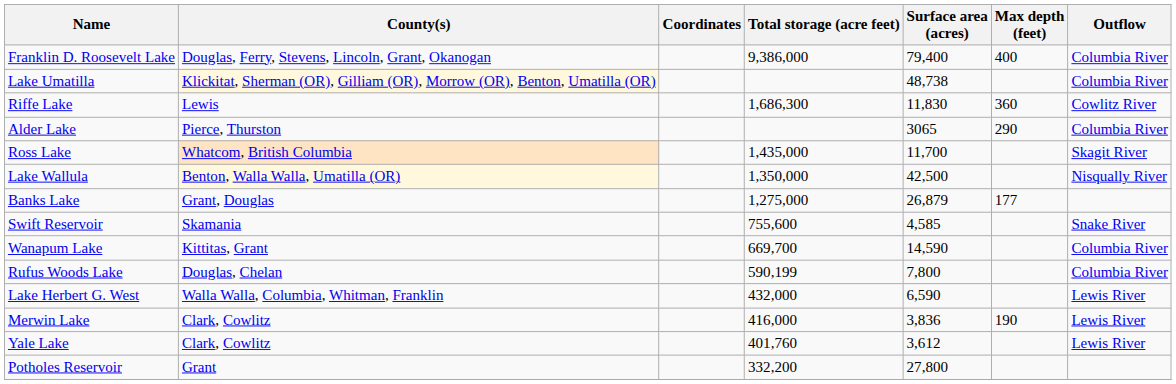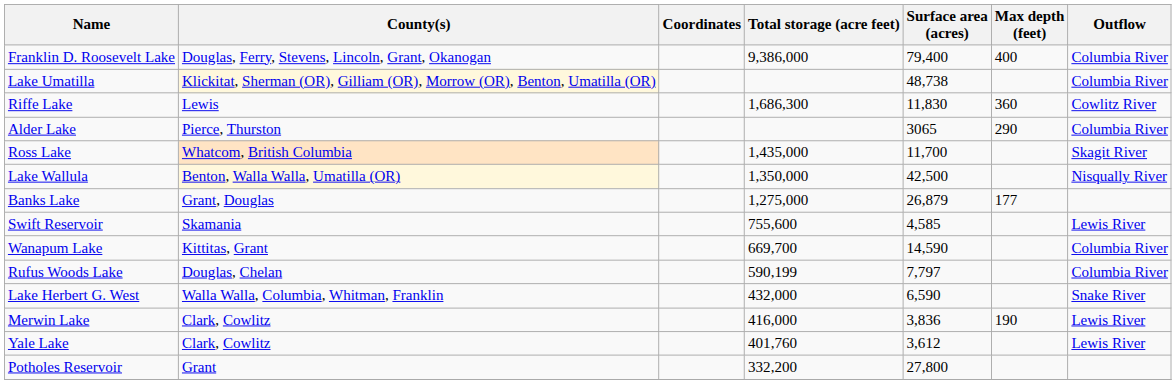Swift Reservoir | Outflow: Snake River -> Lewis River
Rufus Woods Lake | Surface area (acres): 7,800 -> 7,797
Lake Herbert G. West | Outflow: Lewis River -> Snake River
